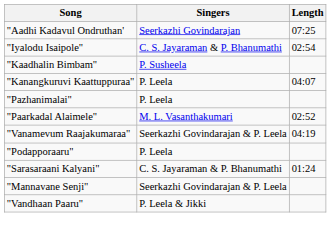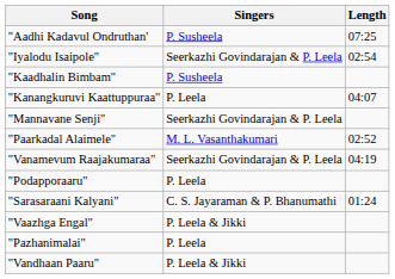"Aadhi Kadavul Ondruthan' | Singers: Seerkazhi Govindarajan -> P. Susheela
"Iyalodu Isaipole" | Singers: C. S. Jayaraman & P. Bhanumathi -> Seerkazhi Govindarajan & P. Leela
rows swapped: "Mannavane Senji" <-> "Pazhanimalai"
+ row: "Vaazhga Engal" | P. Leela & Jikki
